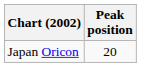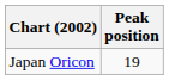Japan Oricon | Peak position: 20 -> 19
